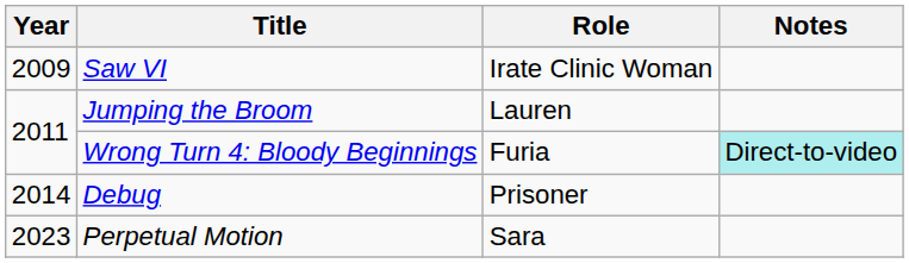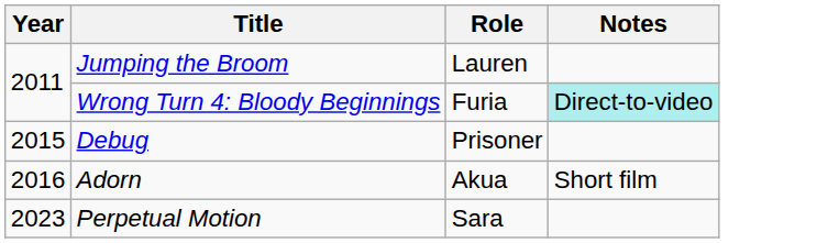- row: 2009 | Saw VI | Irate Clinic Woman
Debug | Year: 2014 -> 2015
+ row: 2016 | Adorn | Akua | Short film
